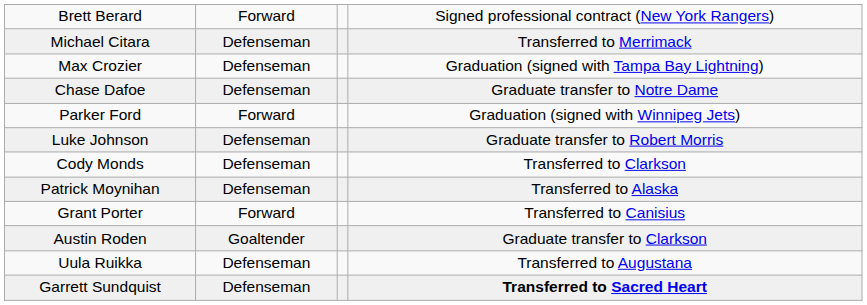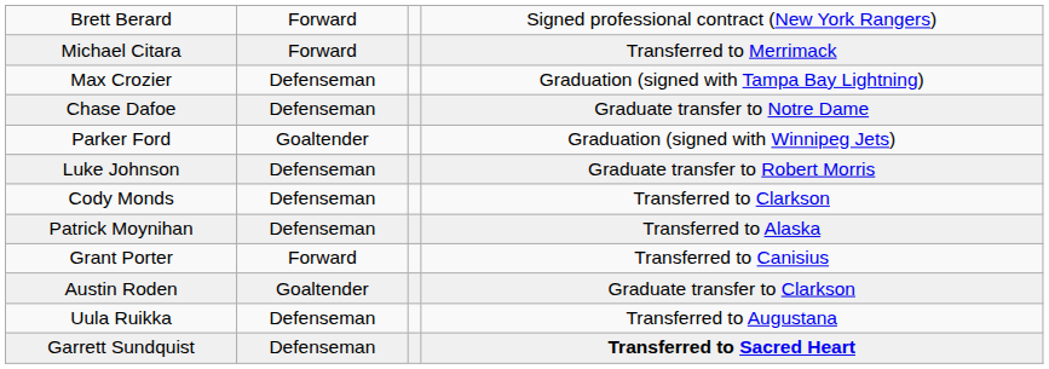Michael Citara | column 2: Defenseman -> Forward
Parker Ford | column 2: Forward -> Goaltender
